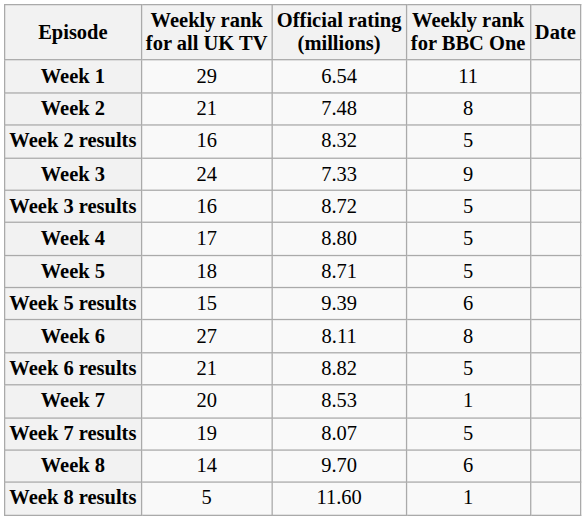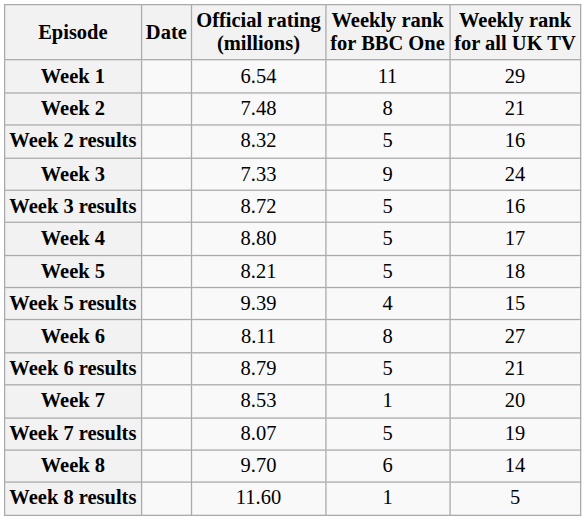columns swapped: Date <-> Weekly rank for all UK TV
Week 5 | Official rating (millions): 8.71 -> 8.21
Week 5 results | Weekly rank for BBC One: 6 -> 4
Week 6 results | Official rating (millions): 8.82 -> 8.79
